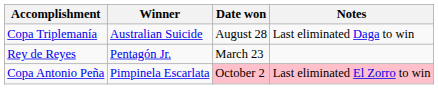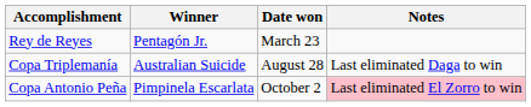rows swapped: Rey de Reyes <-> Copa Triplemanía
Copa Antonio Peña | Date won: pink background -> no background
